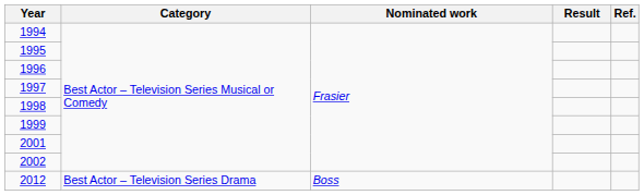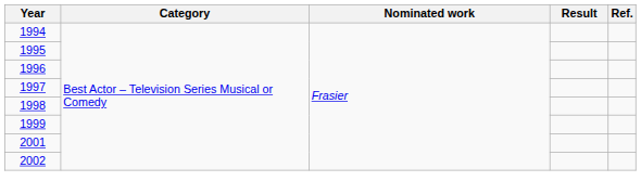- row: 2012 | Best Actor – Television Series Drama | Boss
